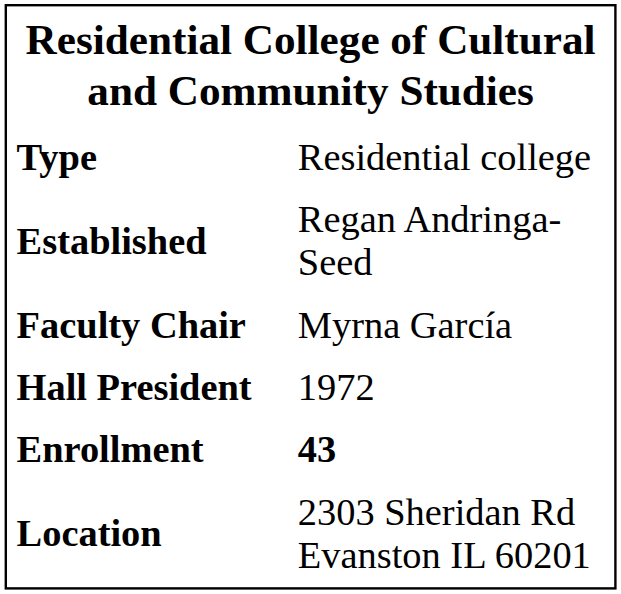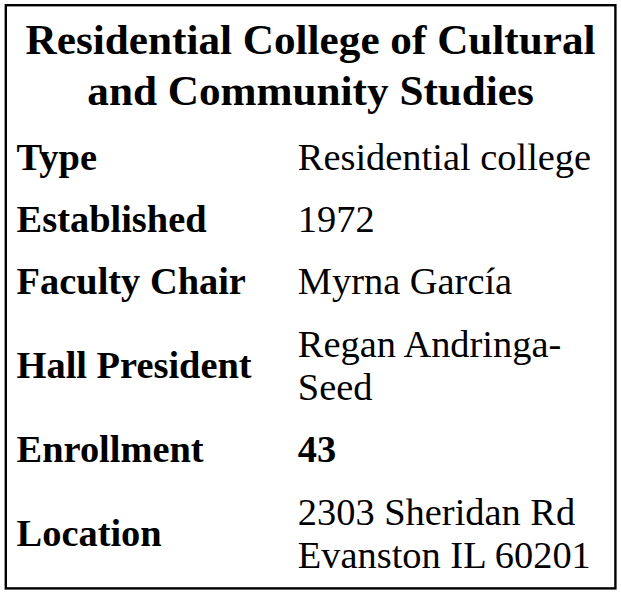Established | column 2: Regan Andringa-Seed -> 1972
Hall President | column 2: 1972 -> Regan Andringa-Seed
